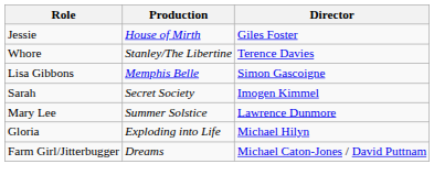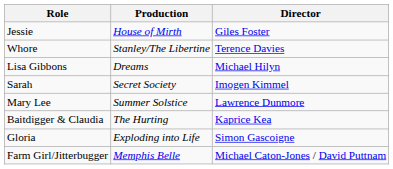Lisa Gibbons | Production: Memphis Belle -> Dreams
Lisa Gibbons | Director: Simon Gascoigne -> Michael Hilyn
+ row: Baitdigger & Claudia | The Hurting | Kaprice Kea
Gloria | Director: Michael Hilyn -> Simon Gascoigne
Farm Girl/Jitterbugger | Production: Dreams -> Memphis Belle
